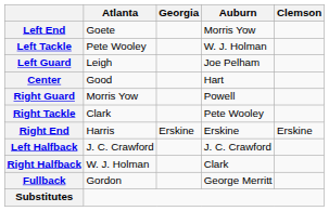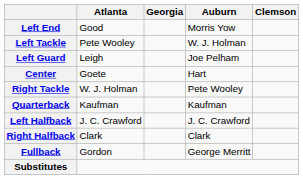Left End | Atlanta: Goete -> Good
Center | Atlanta: Good -> Goete
- row: Right Guard | Morris Yow | Powell
Right Tackle | Atlanta: Clark -> W. J. Holman
- row: Right End | Harris | Erskine | Erskine | Erskine
+ row: Quarterback | Kaufman | Kaufman
Right Halfback | Atlanta: W. J. Holman -> Clark
